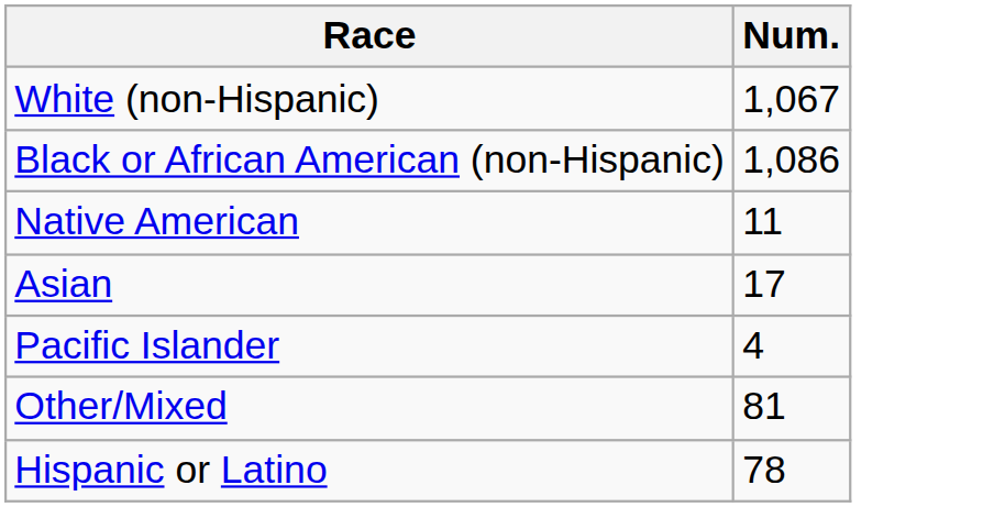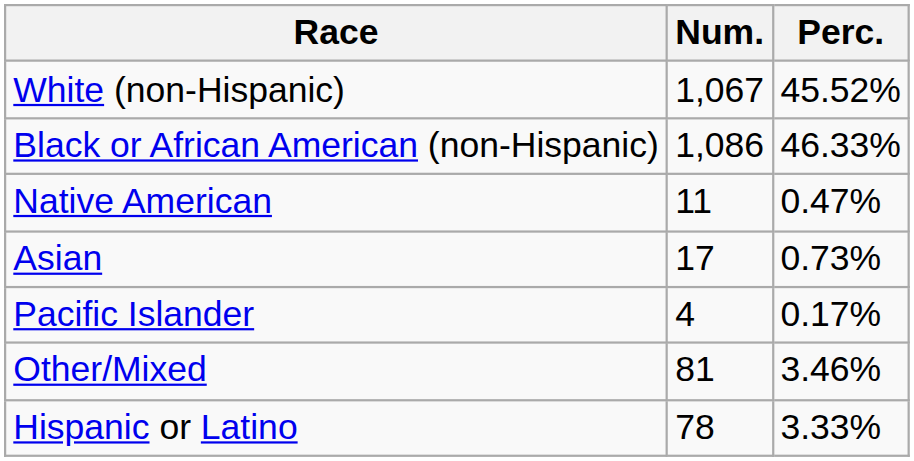+ column: Perc. | 45.52% | 46.33% | 0.47% | 0.73% | 0.17% | 3.46% | 3.33%
